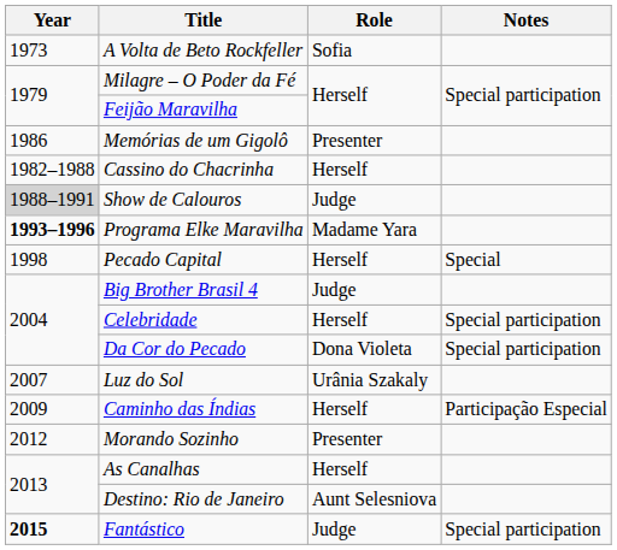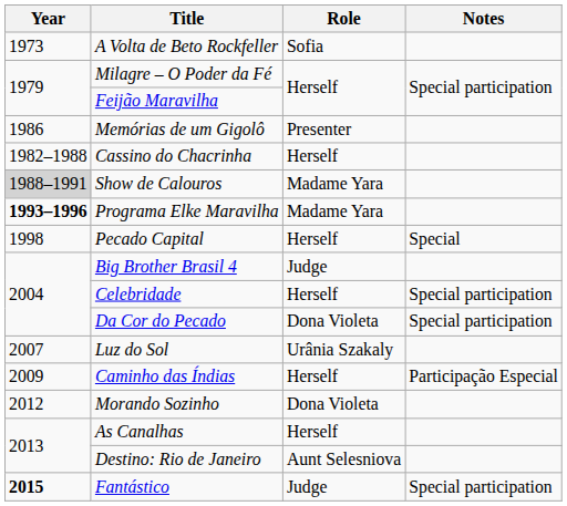Show de Calouros | Role: Judge -> Madame Yara
Morando Sozinho | Role: Presenter -> Dona Violeta
